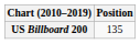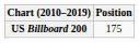US Billboard 200 | Position: 135 -> 175
